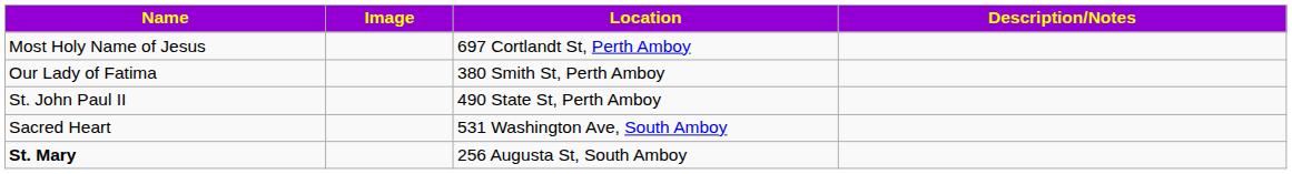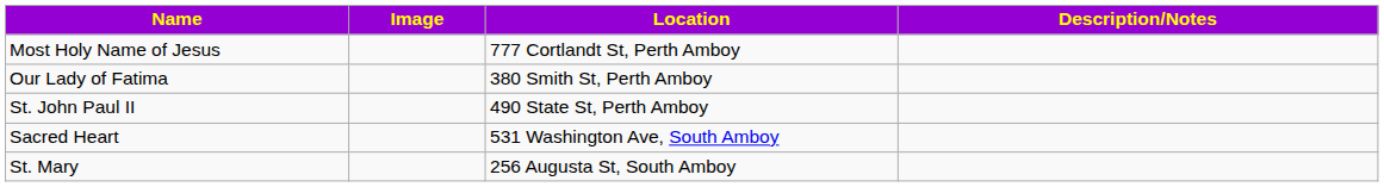- row: Most Holy Name of Jesus | 697 Cortlandt St, Perth Amboy
+ row: Most Holy Name of Jesus | 777 Cortlandt St, Perth Amboy
256 Augusta St, South Amboy | Name: bold -> normal
